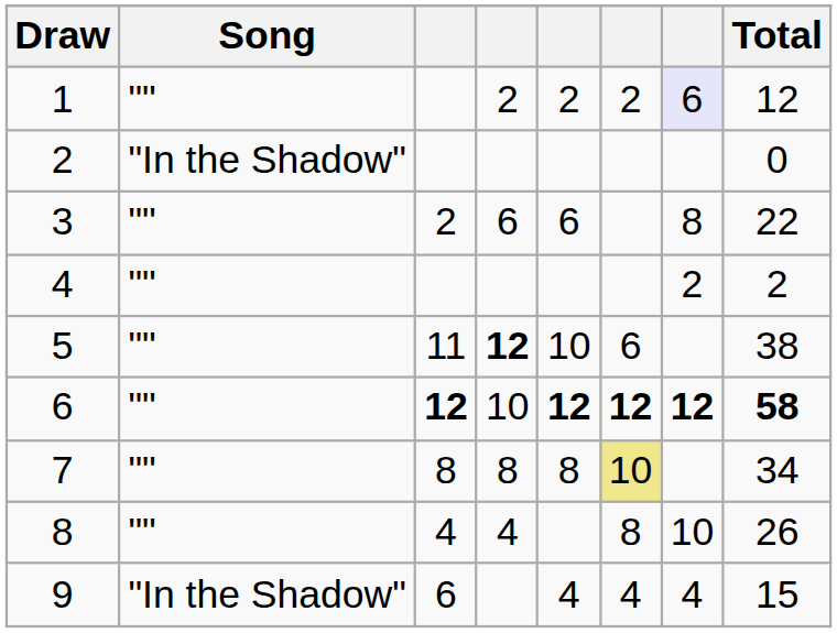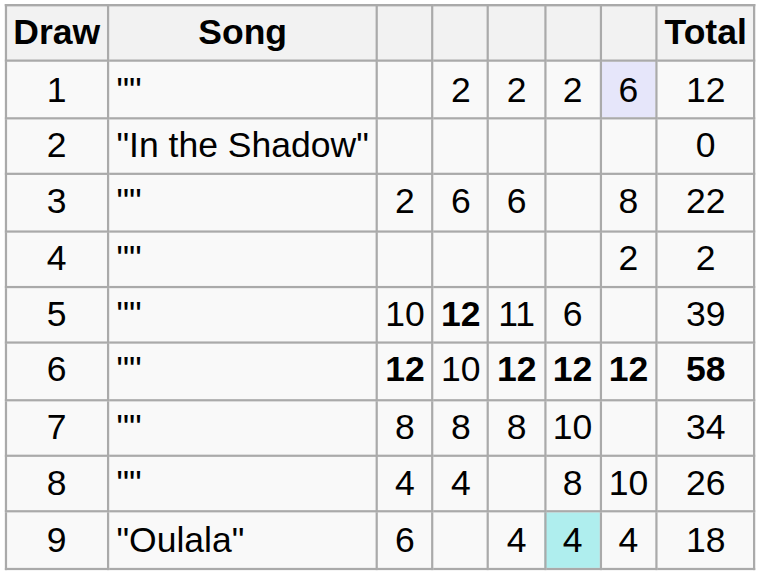5 | column 3: 11 -> 10
5 | column 5: 10 -> 11
5 | Total: 38 -> 39
7 | column 6: khaki background -> no background
9 | Song: "In the Shadow" -> "Oulala"
9 | column 6: no background -> paleturquoise background
9 | Total: 15 -> 18
